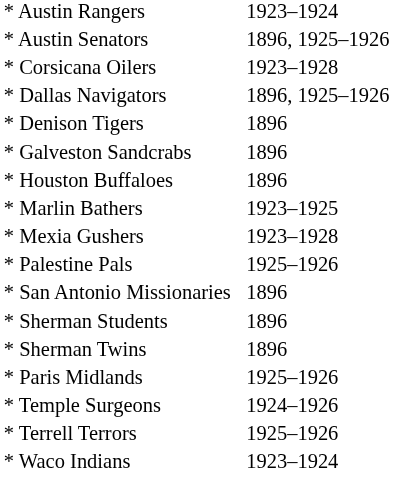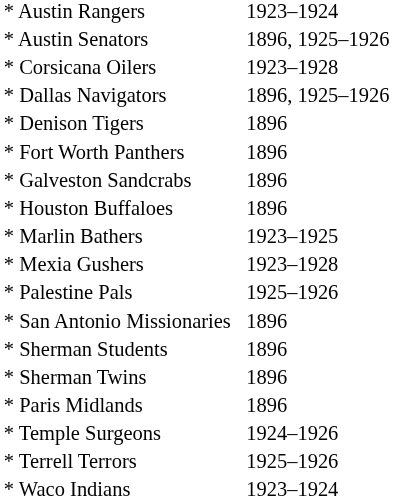+ row: * Fort Worth Panthers | 1896
* Paris Midlands | column 2: 1925–1926 -> 1896
